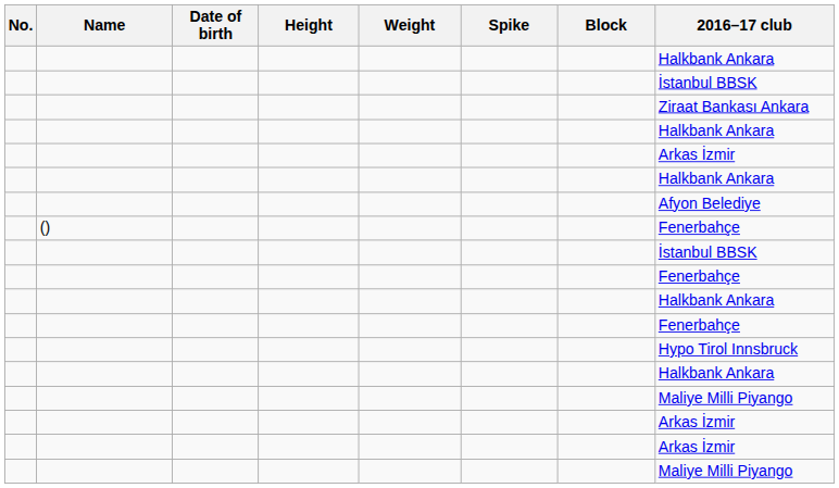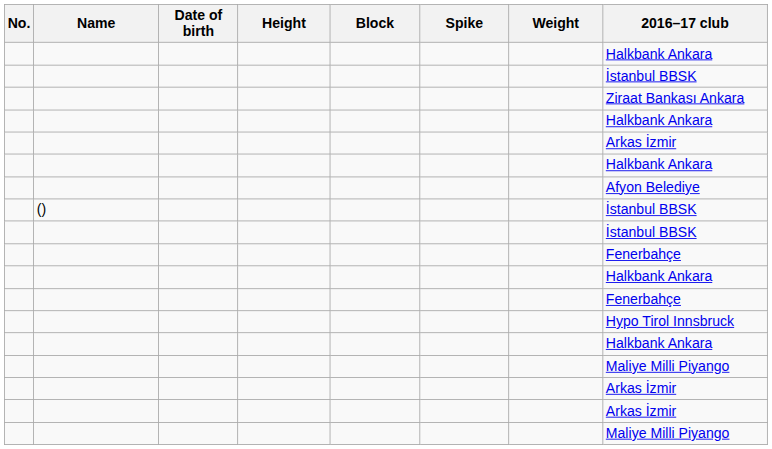columns swapped: Weight <-> Block
() | 2016–17 club: Fenerbahçe -> İstanbul BBSK
